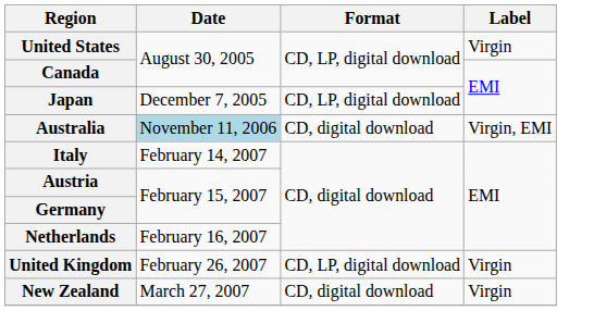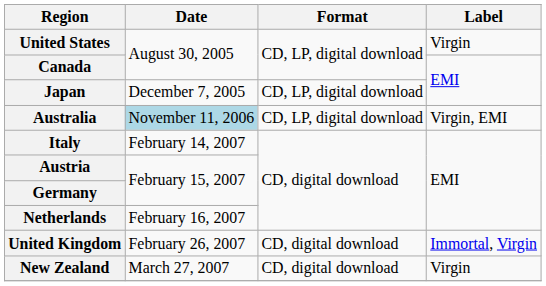Australia | Format: CD, digital download -> CD, LP, digital download
United Kingdom | Format: CD, LP, digital download -> CD, digital download
United Kingdom | Label: Virgin -> Immortal, Virgin
